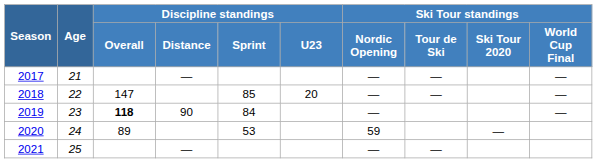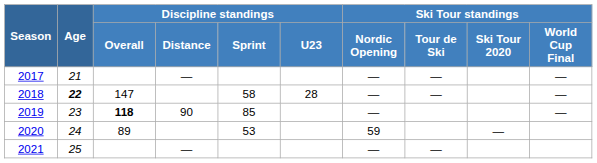2018 | Age: normal -> bold
2018 | Discipline standings / Sprint: 85 -> 58
2018 | Discipline standings / U23: 20 -> 28
2019 | Discipline standings / Sprint: 84 -> 85
